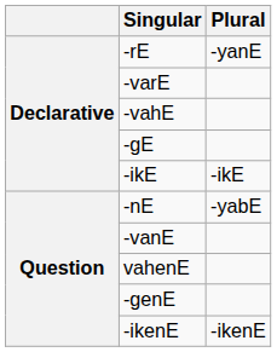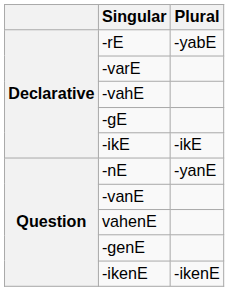-rE | Plural: -yanE -> -yabE
-nE | Plural: -yabE -> -yanE
